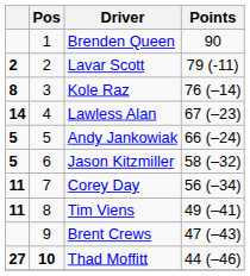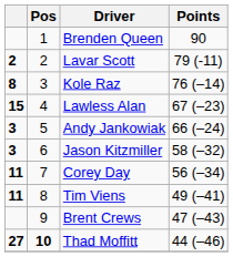Lawless Alan | column 1: 14 -> 15
Andy Jankowiak | column 1: 5 -> 3
Jason Kitzmiller | column 1: 5 -> 3
